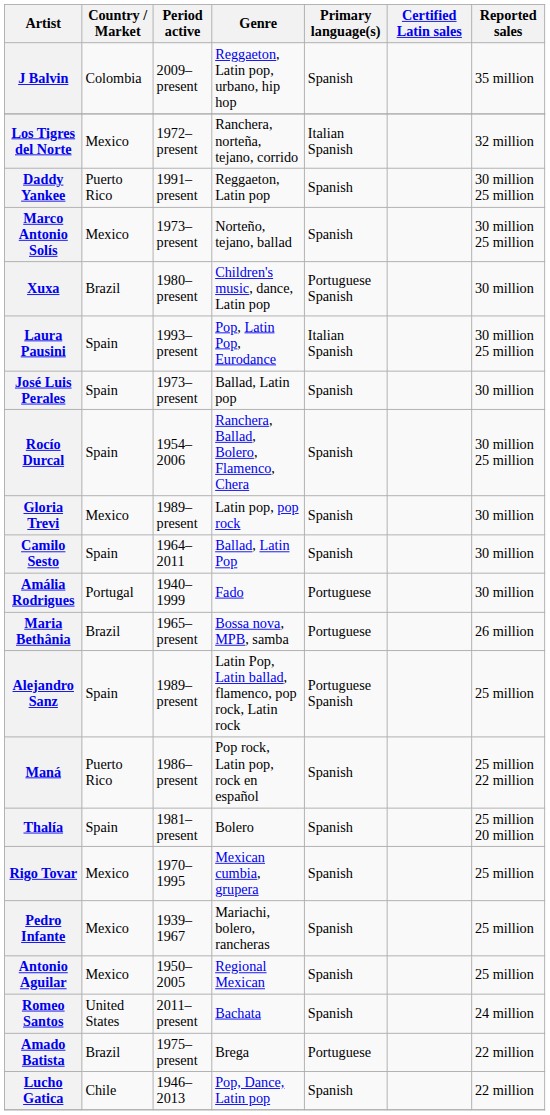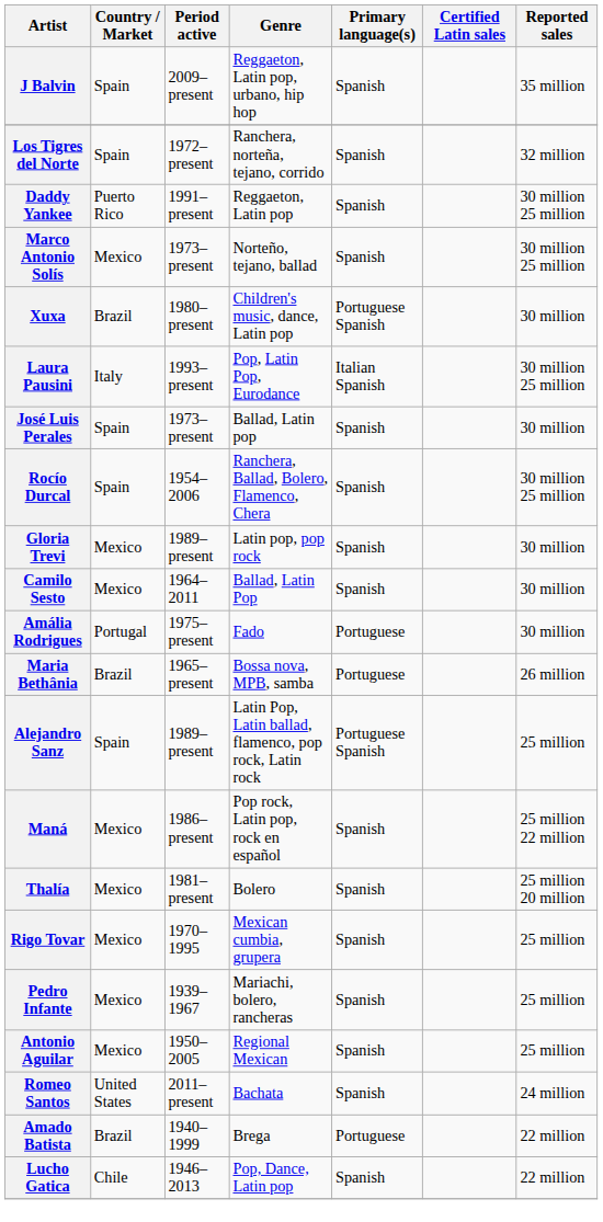J Balvin | Country / Market: Colombia -> Spain
Los Tigres del Norte | Country / Market: Mexico -> Spain
Los Tigres del Norte | Primary language(s): Italian Spanish -> Spanish
Laura Pausini | Country / Market: Spain -> Italy
Camilo Sesto | Country / Market: Spain -> Mexico
Amália Rodrigues | Period active: 1940–1999 -> 1975–present
Maná | Country / Market: Puerto Rico -> Mexico
Thalía | Country / Market: Spain -> Mexico
Amado Batista | Period active: 1975–present -> 1940–1999
